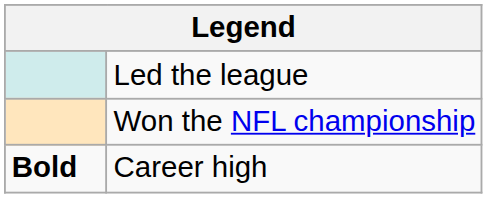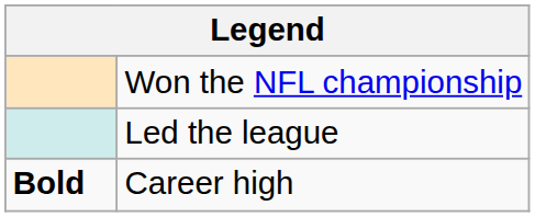rows swapped: Won the NFL championship <-> Led the league
